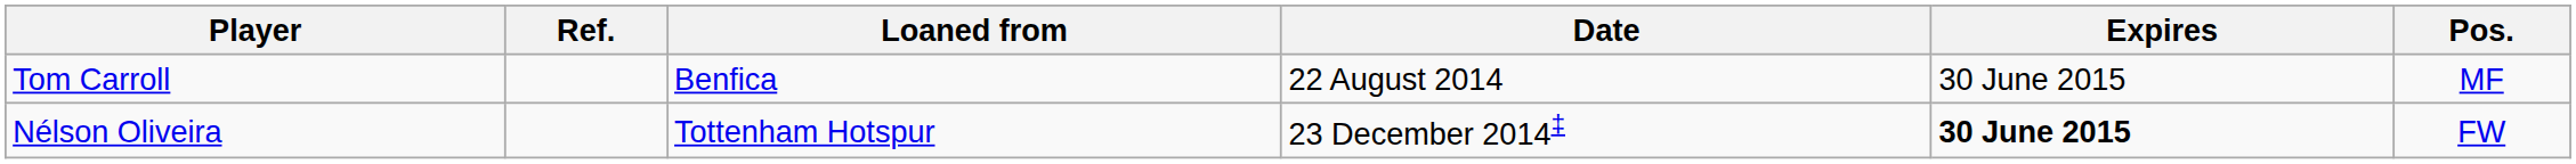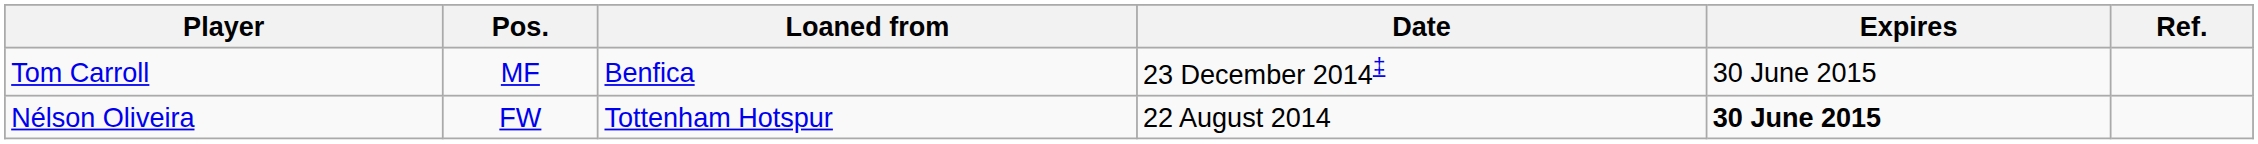columns swapped: Pos. <-> Ref.
Tom Carroll | Date: 22 August 2014 -> 23 December 2014‡
Nélson Oliveira | Date: 23 December 2014‡ -> 22 August 2014
